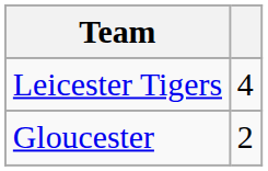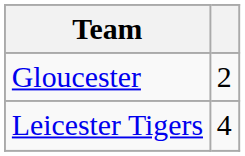rows swapped: Gloucester <-> Leicester Tigers
